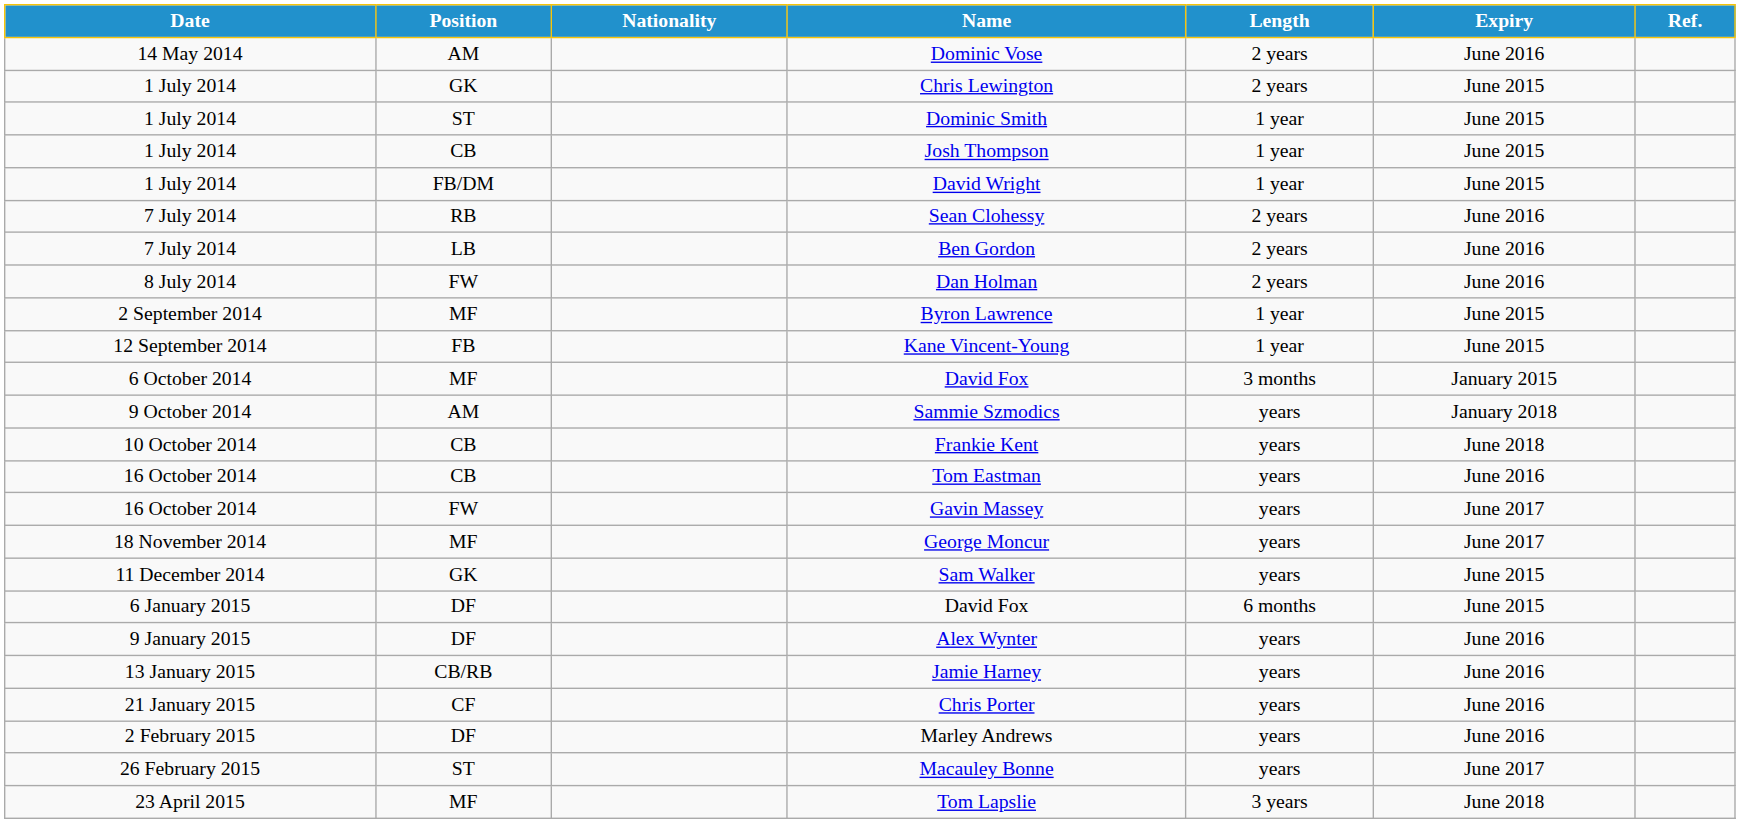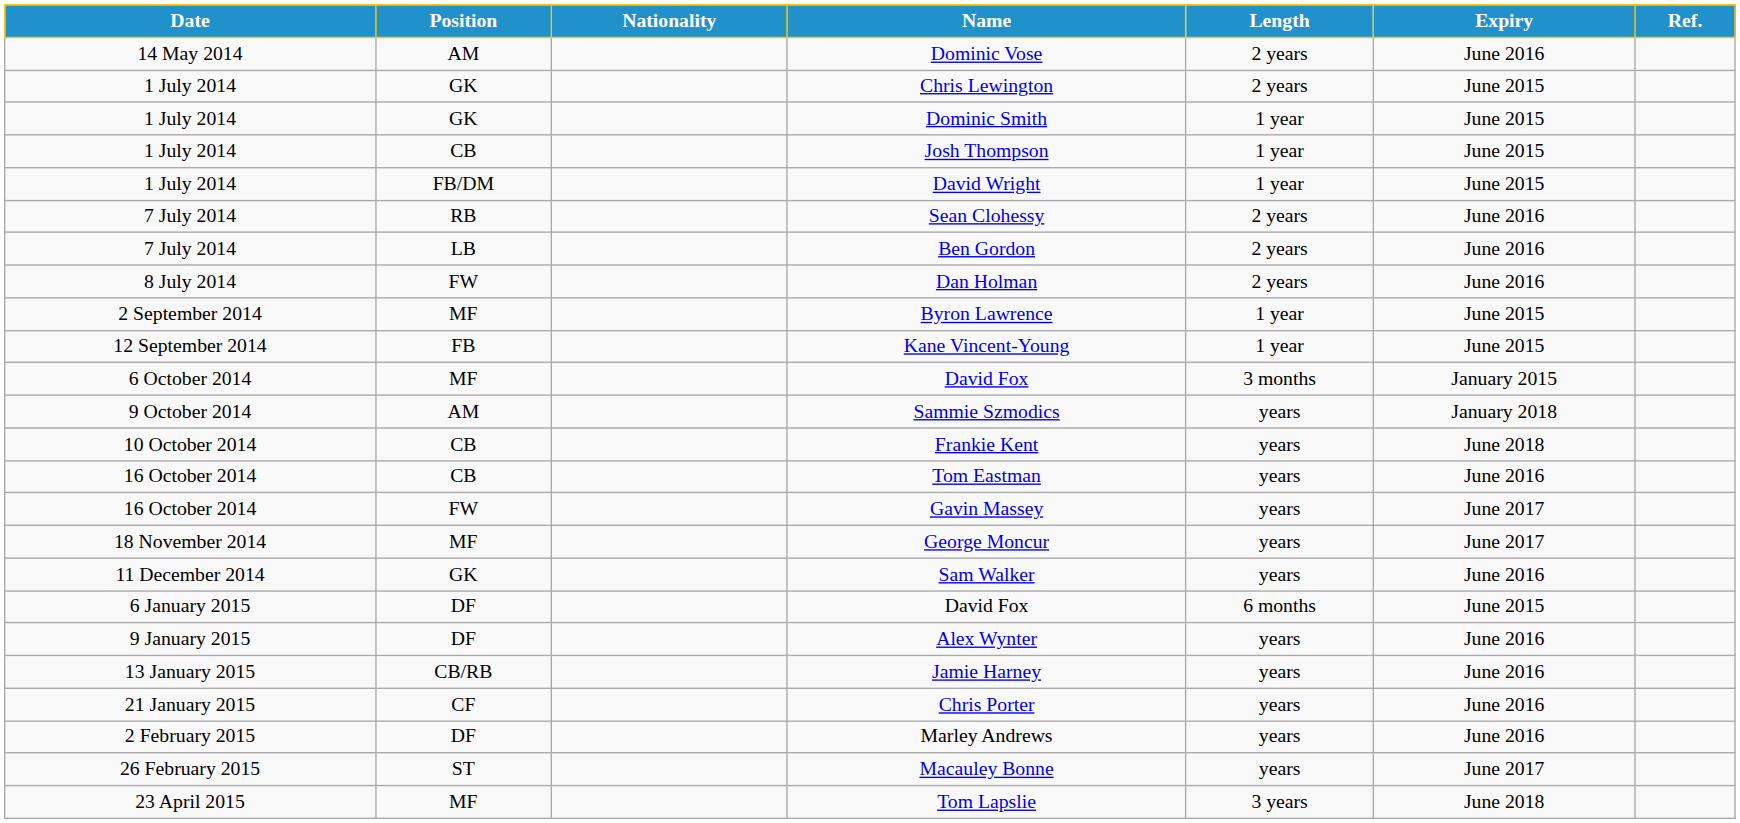Dominic Smith | Position: ST -> GK
Sam Walker | Expiry: June 2015 -> June 2016
